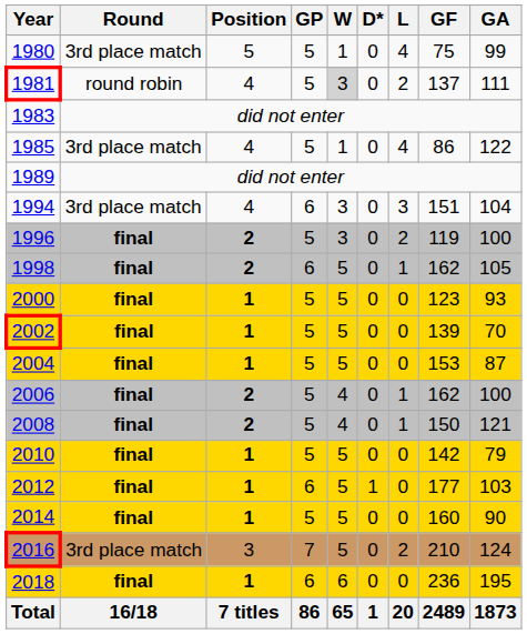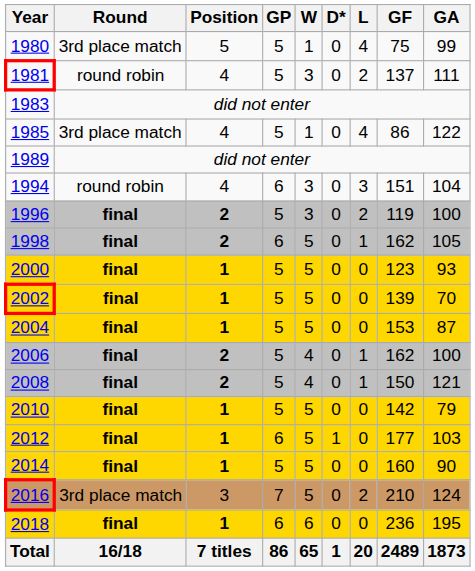1981 | W: lightgrey background -> no background
1994 | Round: 3rd place match -> round robin
